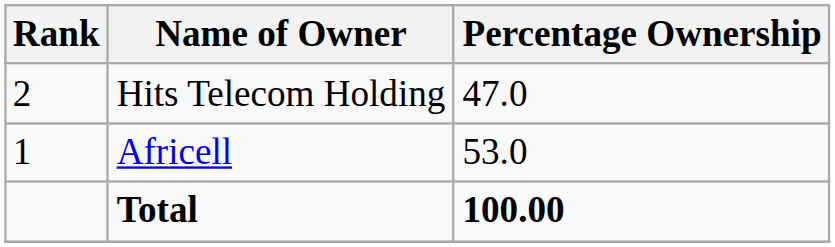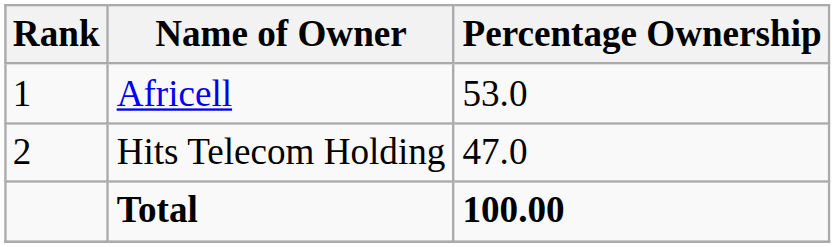rows swapped: Africell <-> Hits Telecom Holding
